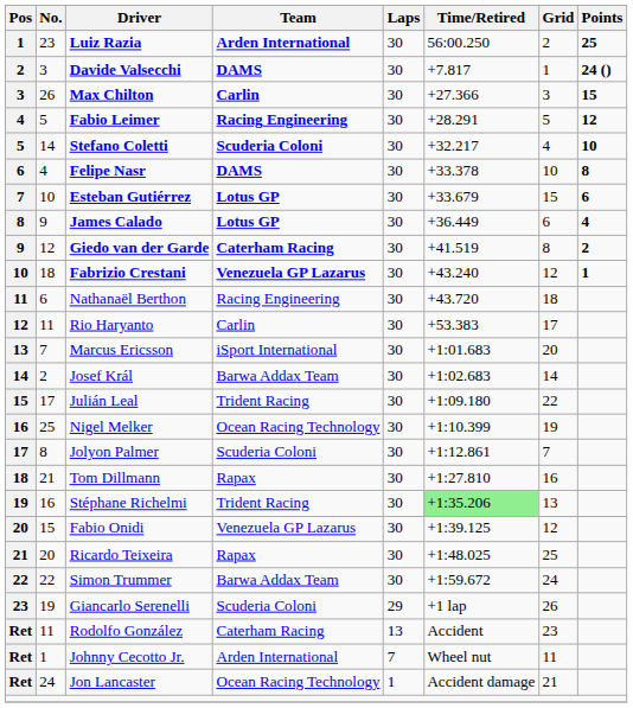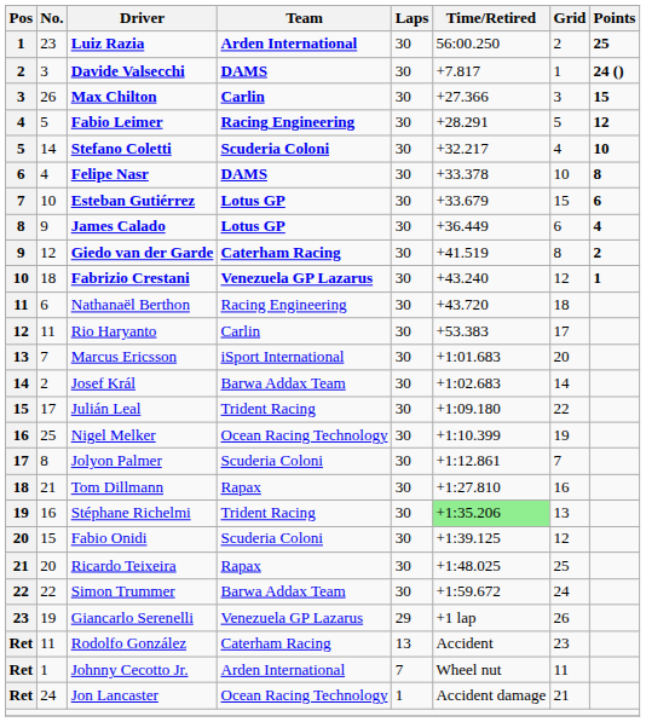Fabio Onidi | Team: Venezuela GP Lazarus -> Scuderia Coloni
Giancarlo Serenelli | Team: Scuderia Coloni -> Venezuela GP Lazarus
